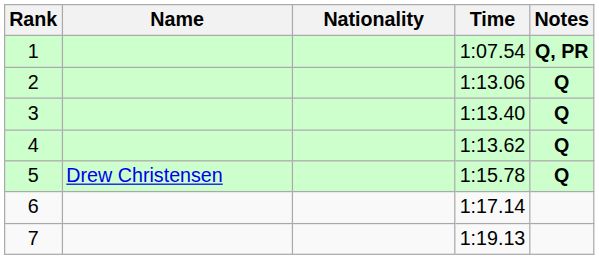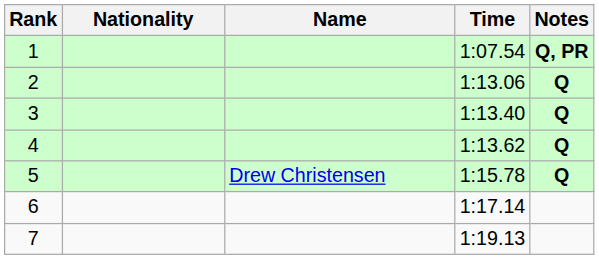columns swapped: Name <-> Nationality
